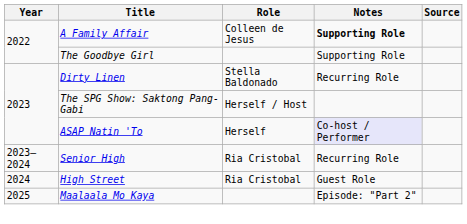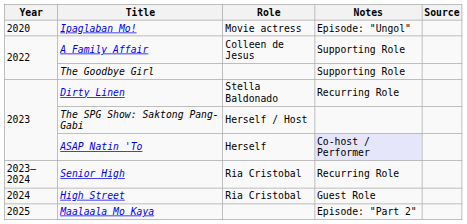+ row: 2020 | Ipaglaban Mo! | Movie actress | Episode: "Ungol"
A Family Affair | Notes: bold -> normal
